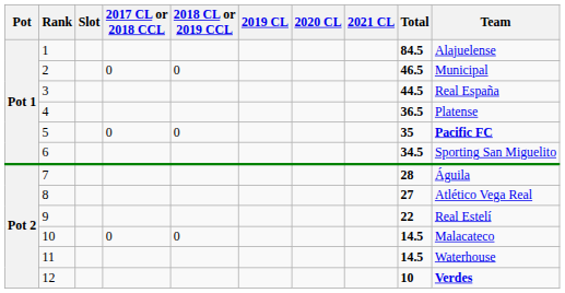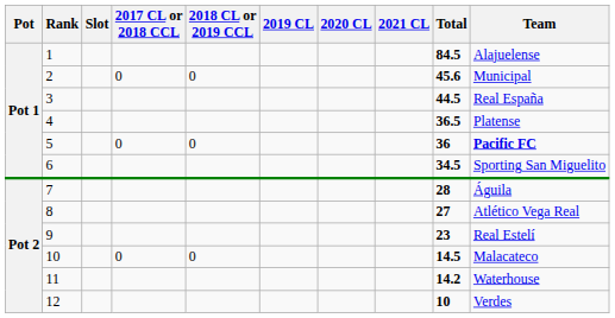2 | Total: 46.5 -> 45.6
5 | Total: 35 -> 36
9 | Total: 22 -> 23
11 | Total: 14.5 -> 14.2
12 | Team: bold -> normal
